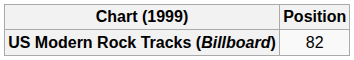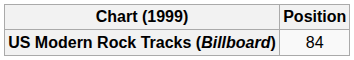US Modern Rock Tracks (Billboard) | Position: 82 -> 84
